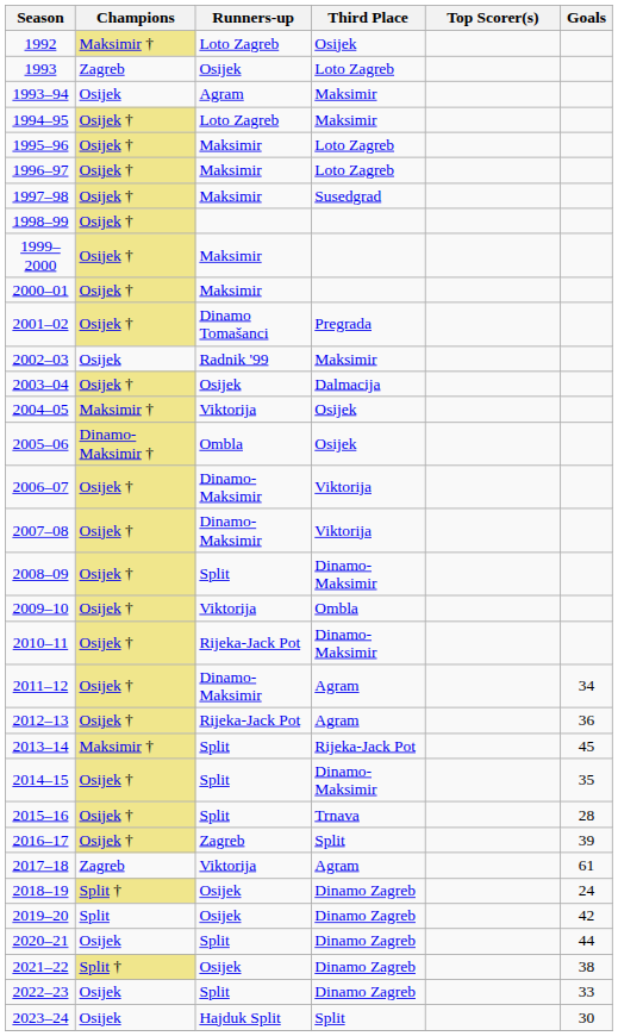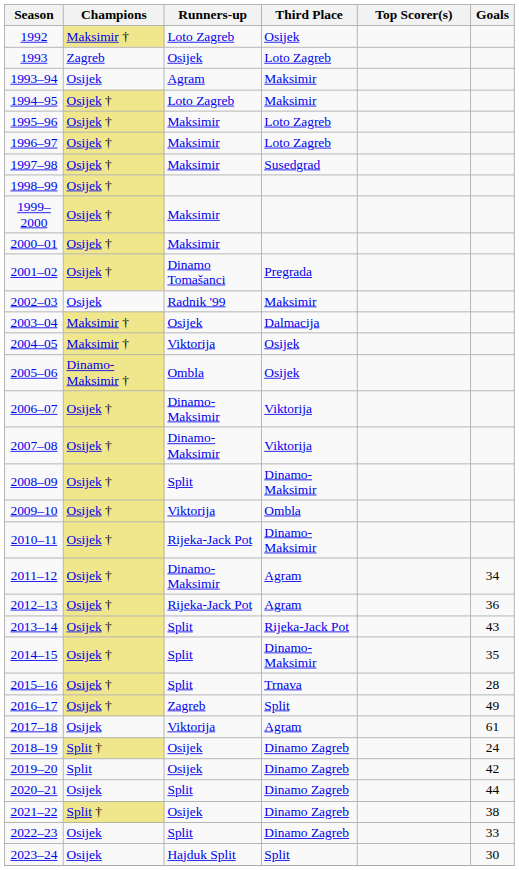2003–04 | Champions: Osijek † -> Maksimir †
2013–14 | Champions: Maksimir † -> Osijek †
2013–14 | Goals: 45 -> 43
2016–17 | Goals: 39 -> 49
2017–18 | Champions: Zagreb -> Osijek
